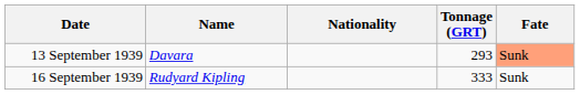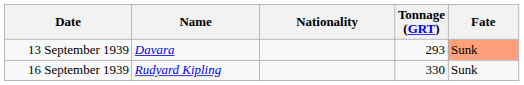16 September 1939 | Tonnage (GRT): 333 -> 330
